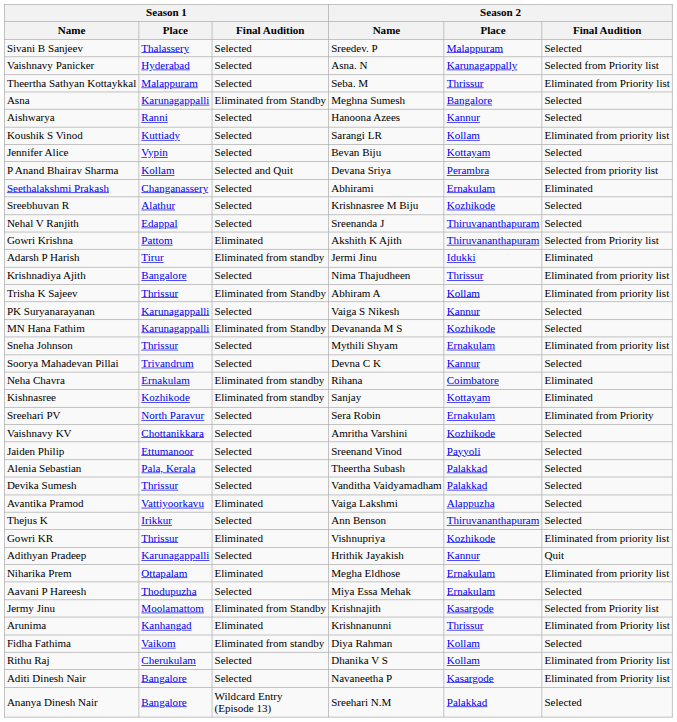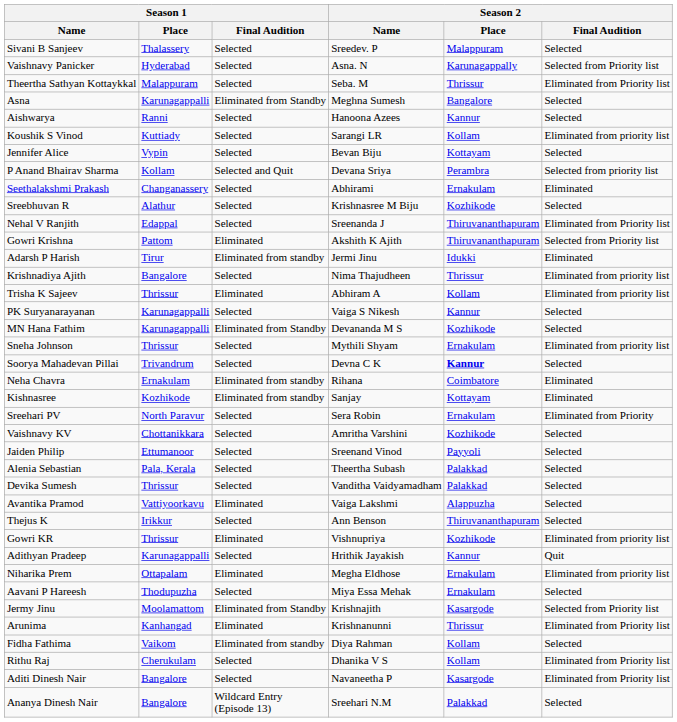Nehal V Ranjith | Season 2 / Final Audition: Selected -> Eliminated from Priority list
Trisha K Sajeev | Season 1 / Final Audition: Eliminated from Standby -> Eliminated
Soorya Mahadevan Pillai | Season 2 / Place: normal -> bold
